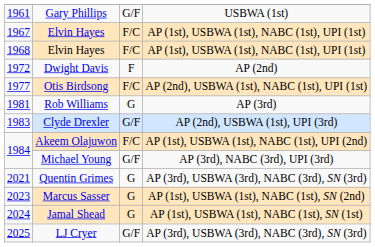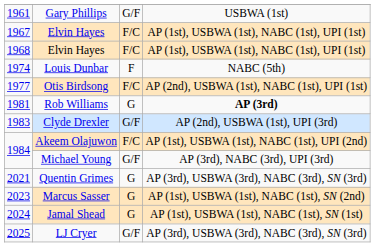- row: 1972 | Dwight Davis | F | AP (2nd)
+ row: 1974 | Louis Dunbar | F | NABC (5th)
Rob Williams | column 4: normal -> bold
